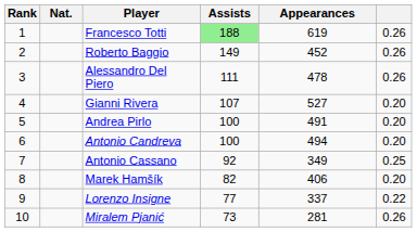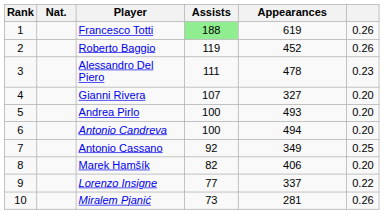Roberto Baggio | Assists: 149 -> 119
Alessandro Del Piero | column 6: 0.26 -> 0.23
Gianni Rivera | Appearances: 527 -> 327
Andrea Pirlo | Appearances: 491 -> 493
